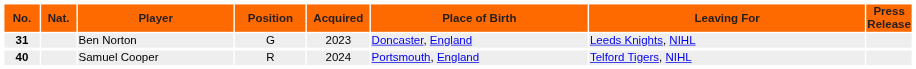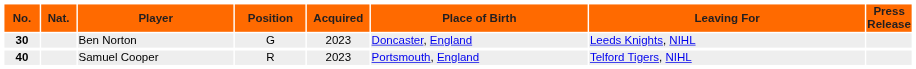Ben Norton | No.: 31 -> 30
Samuel Cooper | Acquired: 2024 -> 2023
